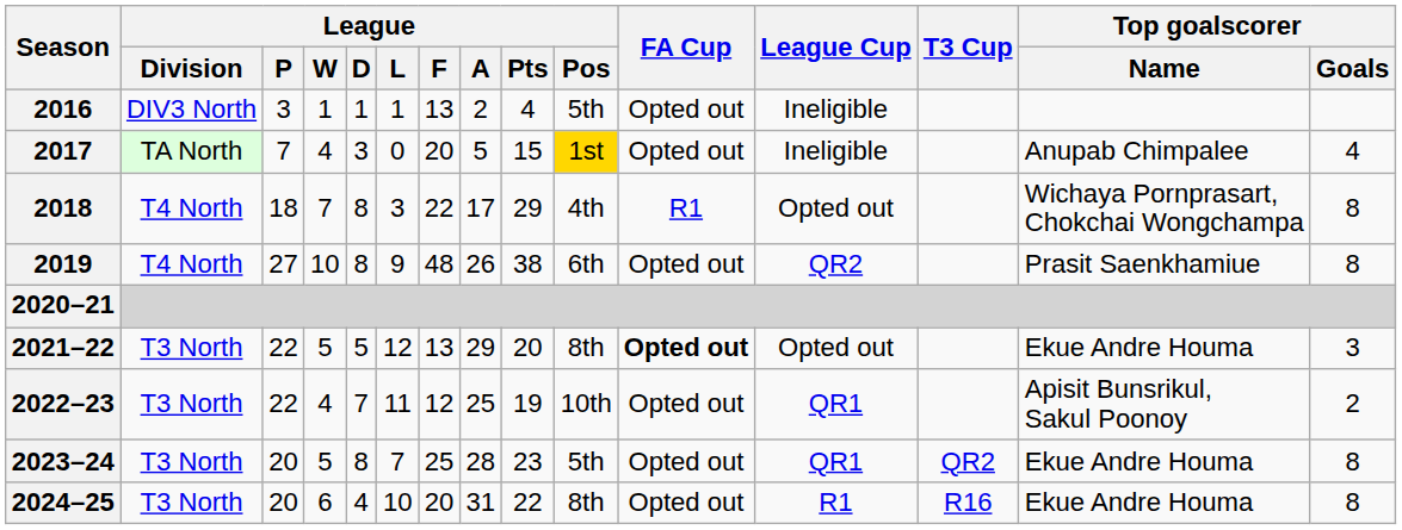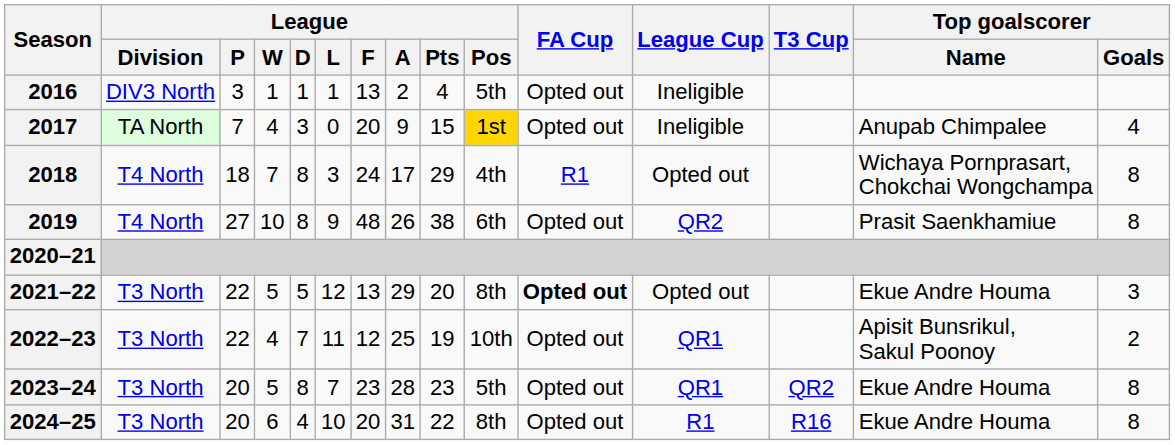2017 | League / A: 5 -> 9
2018 | League / F: 22 -> 24
2023–24 | League / F: 25 -> 23
